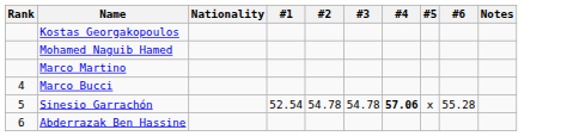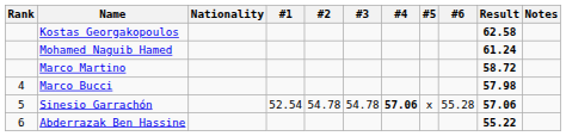+ column: Result | 62.58 | 61.24 | 58.72 | 57.98 | 57.06 | 55.22
